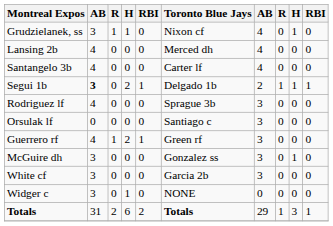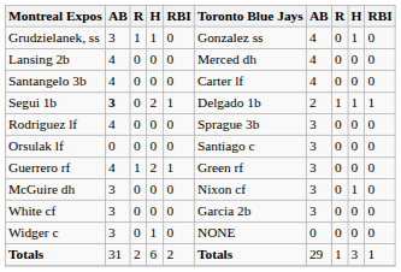Grudzielanek, ss | Toronto Blue Jays: Nixon cf -> Gonzalez ss
McGuire dh | Toronto Blue Jays: Gonzalez ss -> Nixon cf
